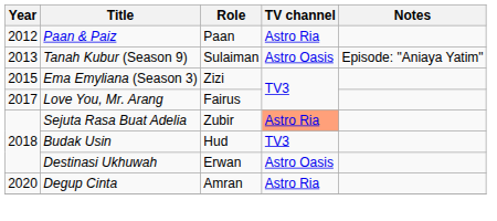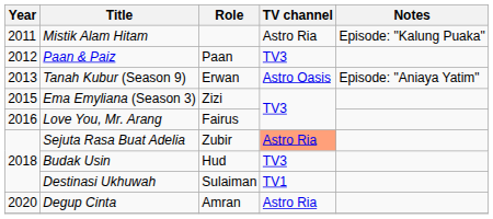+ row: 2011 | Mistik Alam Hitam | Astro Ria | Episode: "Kalung Puaka"
Paan & Paiz | TV channel: Astro Ria -> TV3
Tanah Kubur (Season 9) | Role: Sulaiman -> Erwan
Love You, Mr. Arang | Year: 2017 -> 2016
Destinasi Ukhuwah | Role: Erwan -> Sulaiman
Destinasi Ukhuwah | TV channel: Astro Oasis -> TV1
